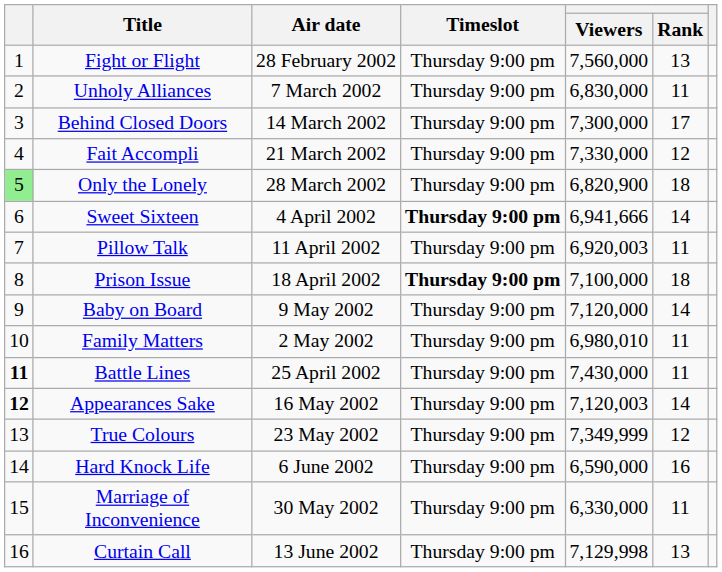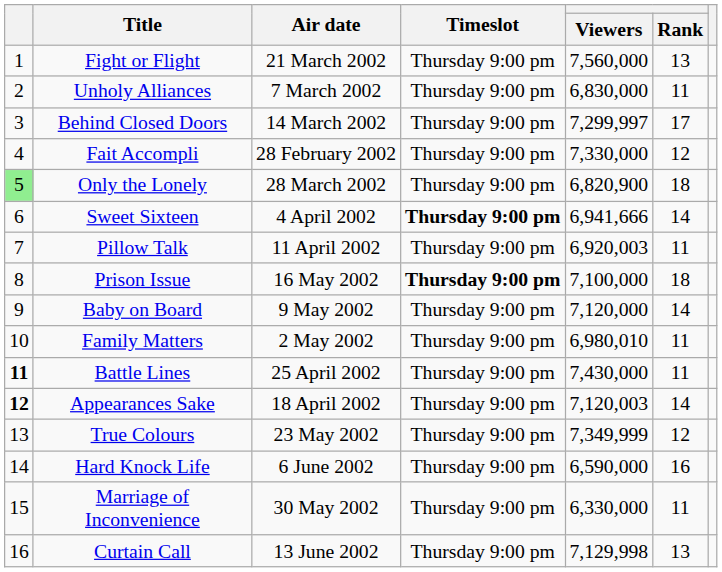Fight or Flight | Air date: 28 February 2002 -> 21 March 2002
Behind Closed Doors | Viewers: 7,300,000 -> 7,299,997
Fait Accompli | Air date: 21 March 2002 -> 28 February 2002
Prison Issue | Air date: 18 April 2002 -> 16 May 2002
Appearances Sake | Air date: 16 May 2002 -> 18 April 2002
